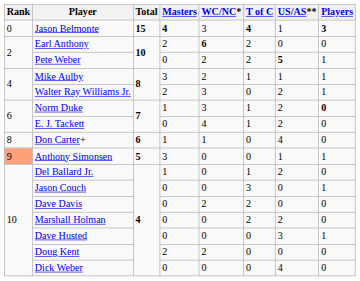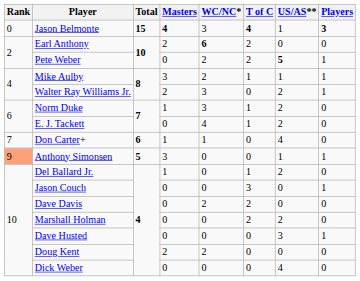Norm Duke | Players: bold -> normal
Don Carter+ | Rank: 8 -> 7
